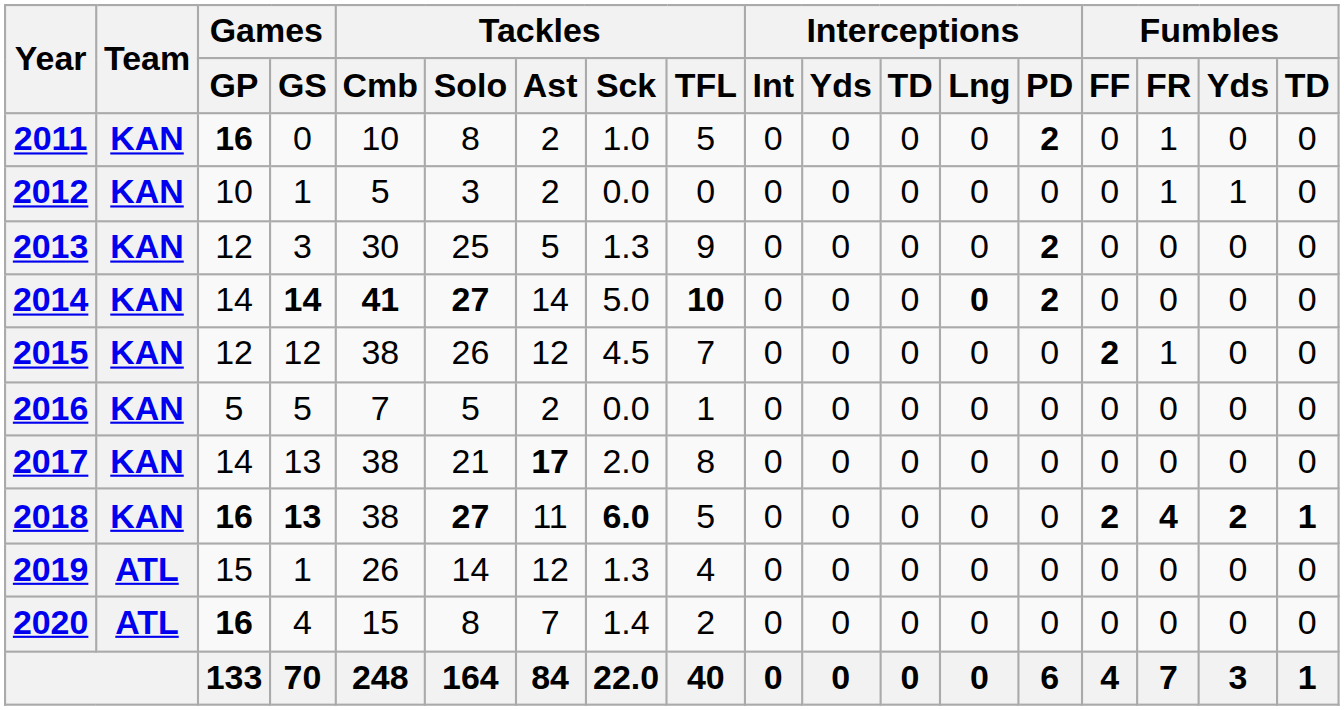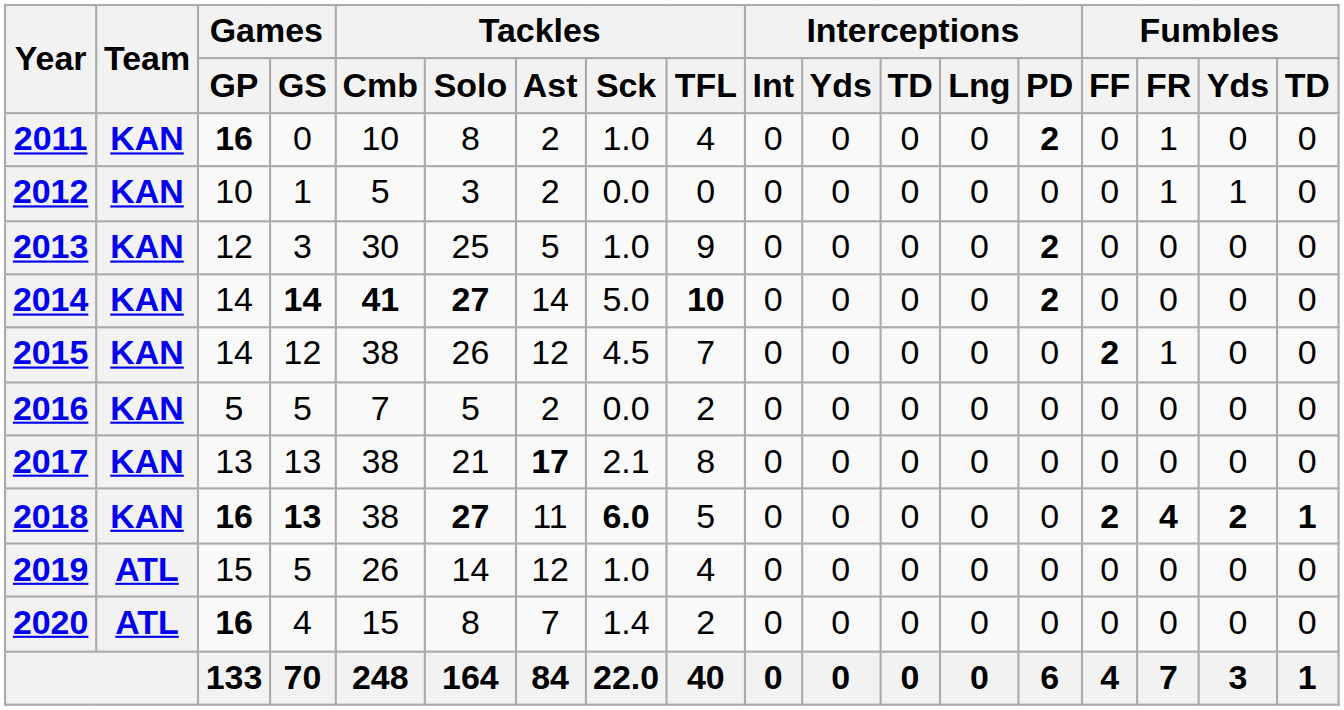2011 | Tackles / TFL: 5 -> 4
2013 | Tackles / Sck: 1.3 -> 1.0
2014 | Interceptions / Lng: bold -> normal
2015 | Games / GP: 12 -> 14
2016 | Tackles / TFL: 1 -> 2
2017 | Games / GP: 14 -> 13
2017 | Tackles / Sck: 2.0 -> 2.1
2019 | Games / GS: 1 -> 5
2019 | Tackles / Sck: 1.3 -> 1.0
